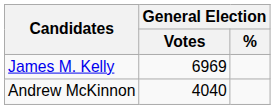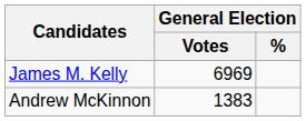Andrew McKinnon | General Election / Votes: 4040 -> 1383
